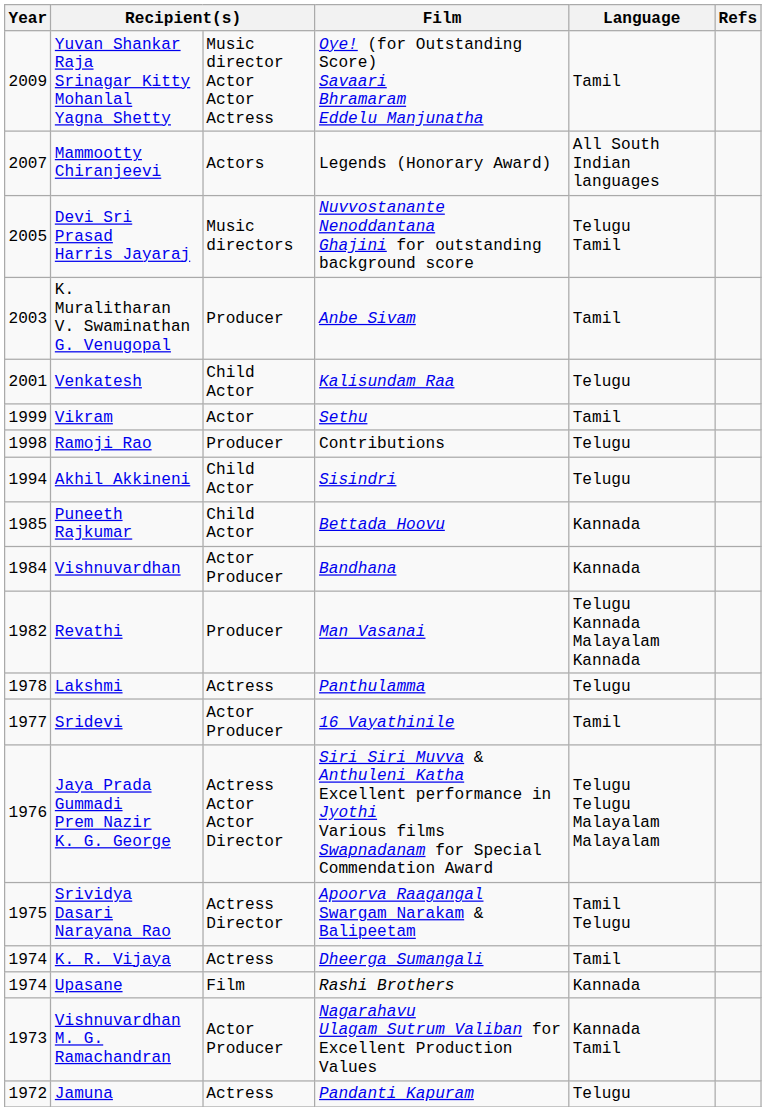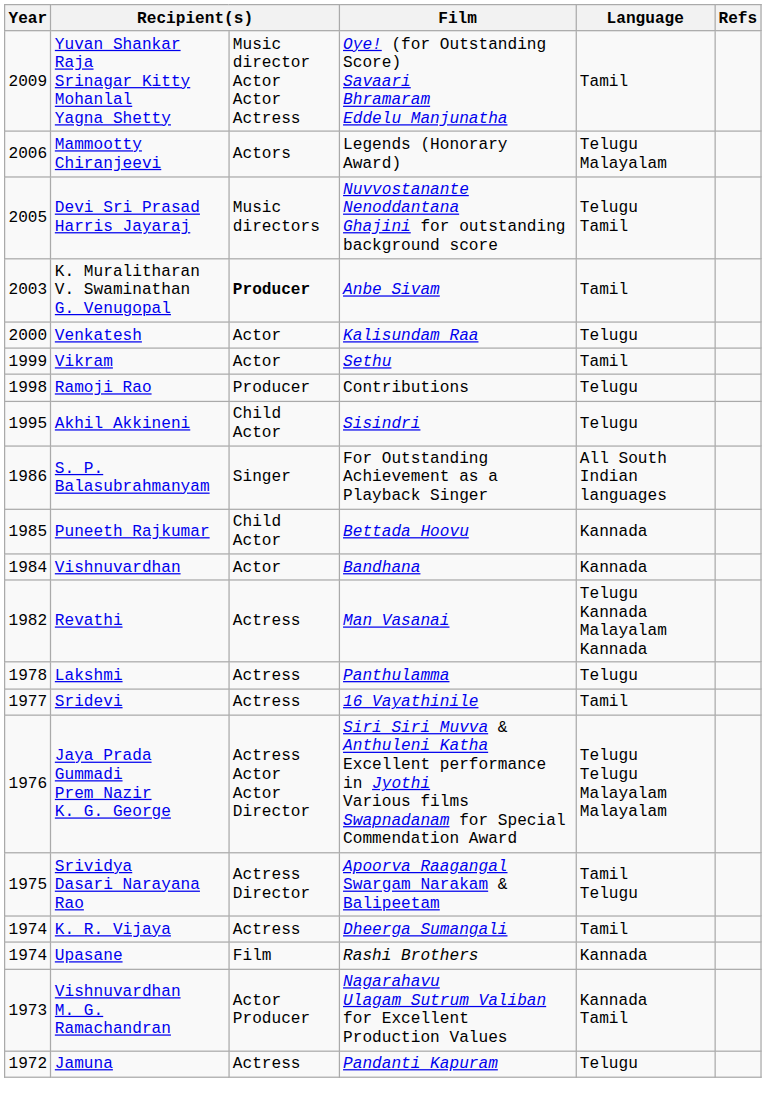Mammootty Chiranjeevi | Year: 2007 -> 2006
Mammootty Chiranjeevi | Language: All South Indian languages -> Telugu Malayalam
K. Muralitharan V. Swaminathan G. Venugopal | column 3: normal -> bold
Venkatesh | Year: 2001 -> 2000
Venkatesh | column 3: Child Actor -> Actor
Akhil Akkineni | Year: 1994 -> 1995
+ row: 1986 | S. P. Balasubrahmanyam | Singer | For Outstanding Achievement as a Playback Singer | All South Indian languages
Vishnuvardhan | column 3: Actor Producer -> Actor
Revathi | column 3: Producer -> Actress
Sridevi | column 3: Actor Producer -> Actress
